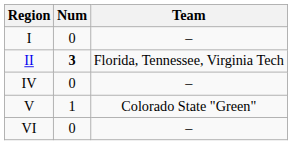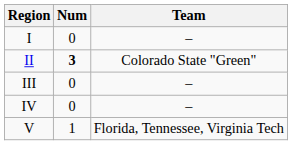II | Team: Florida, Tennessee, Virginia Tech -> Colorado State "Green"
+ row: III | 0 | –
V | Team: Colorado State "Green" -> Florida, Tennessee, Virginia Tech
- row: VI | 0 | –
